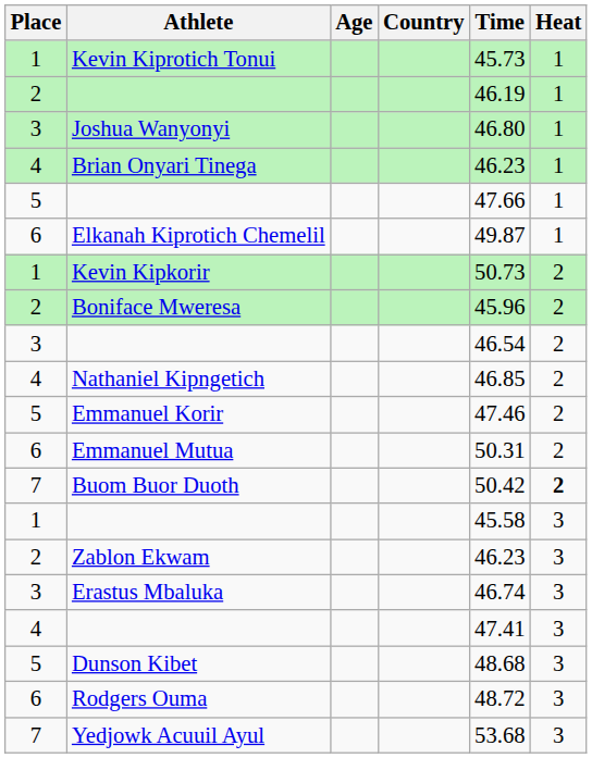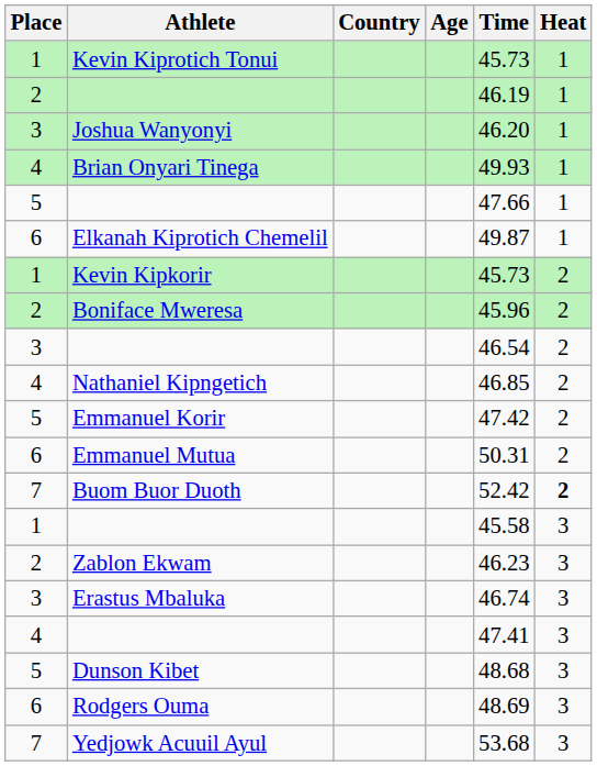columns swapped: Age <-> Country
Joshua Wanyonyi | Time: 46.80 -> 46.20
Brian Onyari Tinega | Time: 46.23 -> 49.93
Kevin Kipkorir | Time: 50.73 -> 45.73
Emmanuel Korir | Time: 47.46 -> 47.42
Buom Buor Duoth | Time: 50.42 -> 52.42
Rodgers Ouma | Time: 48.72 -> 48.69
